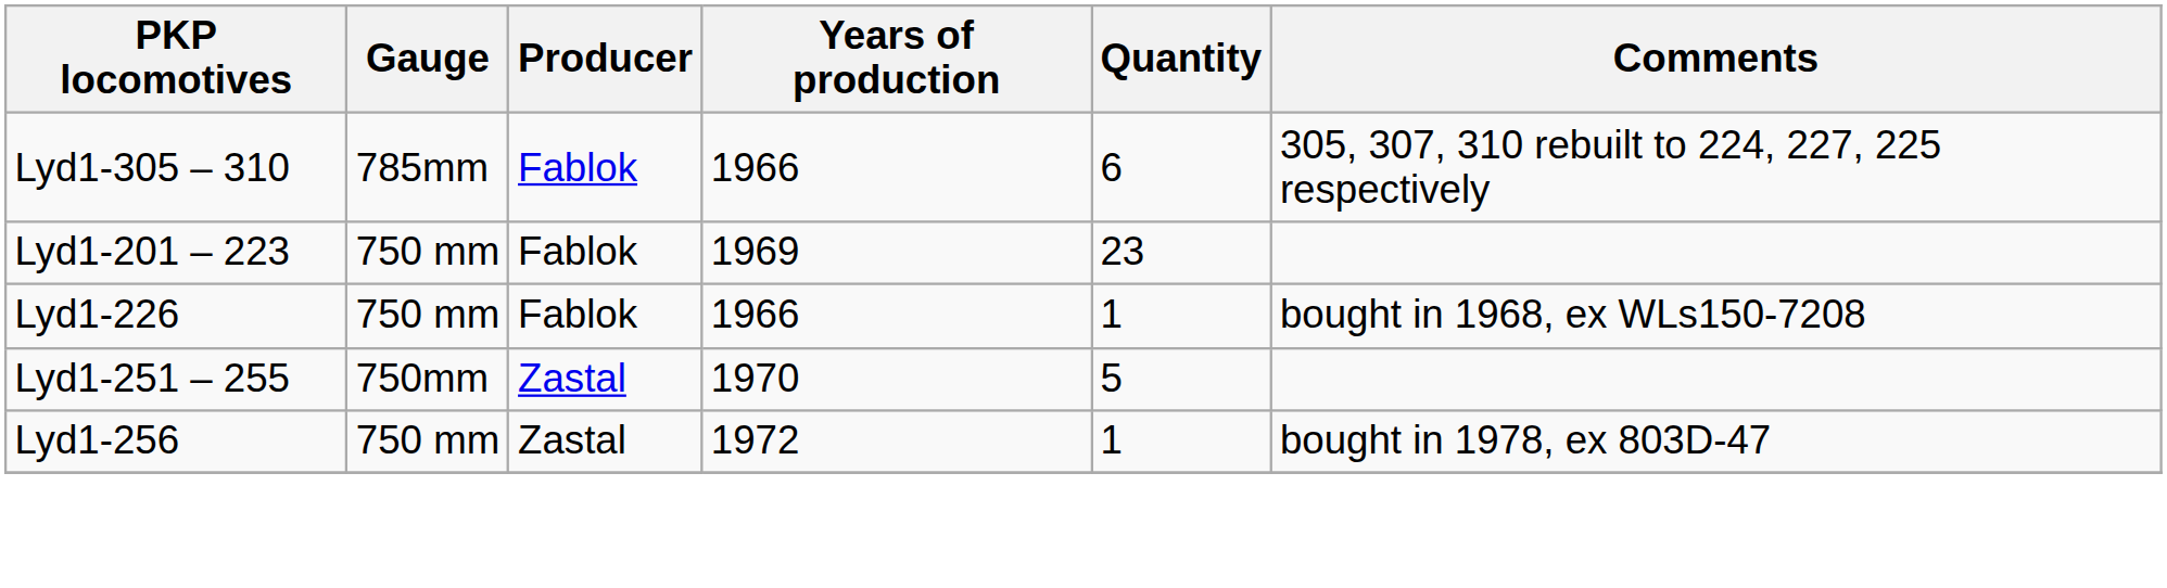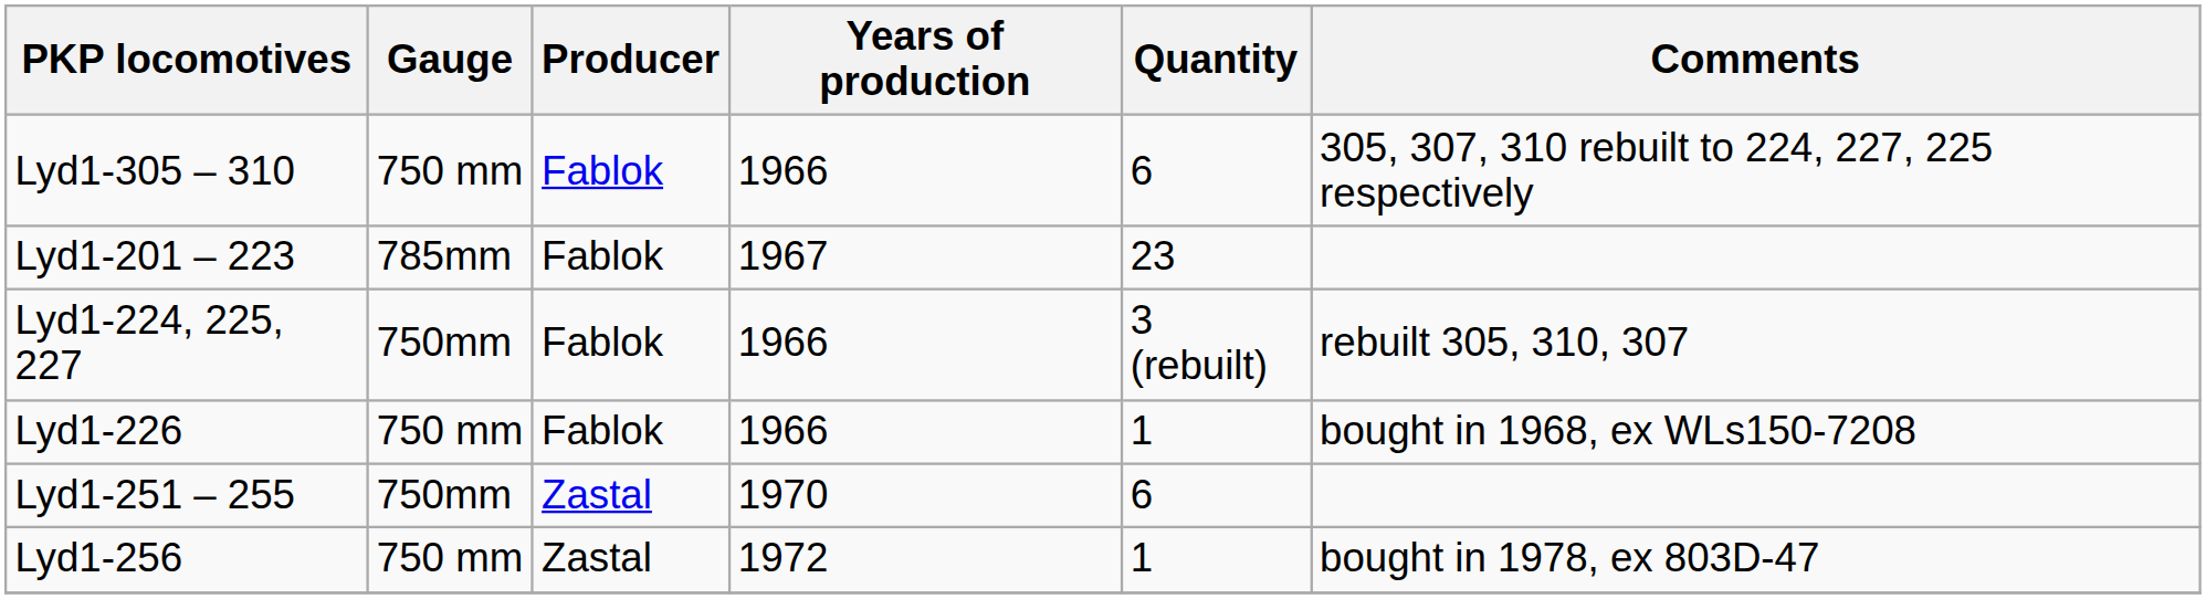Lyd1-305 – 310 | Gauge: 785mm -> 750 mm
Lyd1-201 – 223 | Gauge: 750 mm -> 785mm
Lyd1-201 – 223 | Years of production: 1969 -> 1967
+ row: Lyd1-224, 225, 227 | 750mm | Fablok | 1966 | 3 (rebuilt) | rebuilt 305, 310, 307
Lyd1-251 – 255 | Quantity: 5 -> 6
